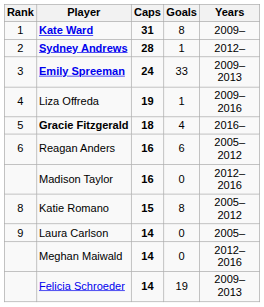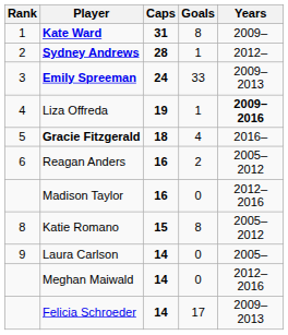Liza Offreda | Years: normal -> bold
Reagan Anders | Goals: 6 -> 2
Felicia Schroeder | Goals: 19 -> 17
